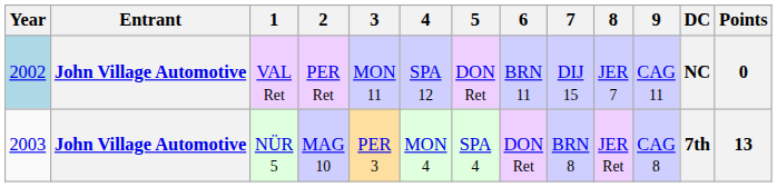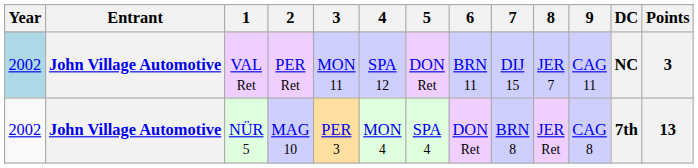VAL Ret | Points: 0 -> 3
NÜR 5 | Year: 2003 -> 2002
